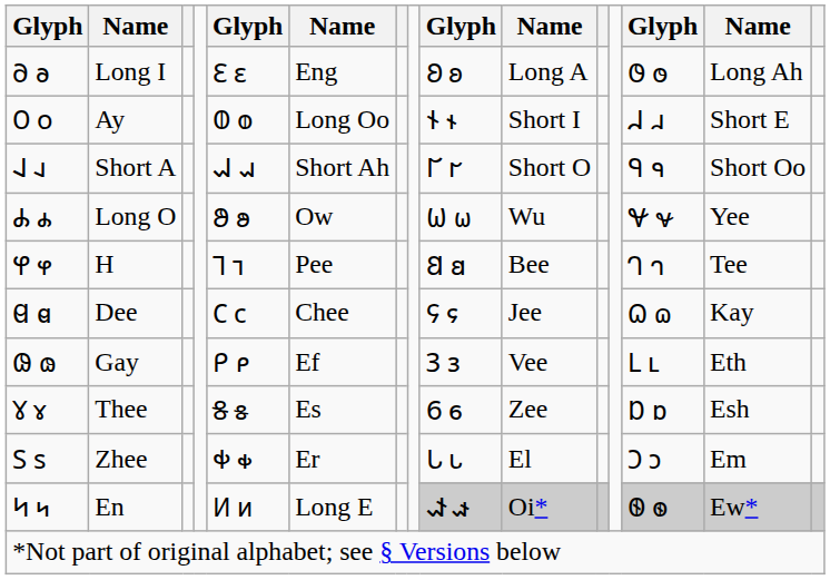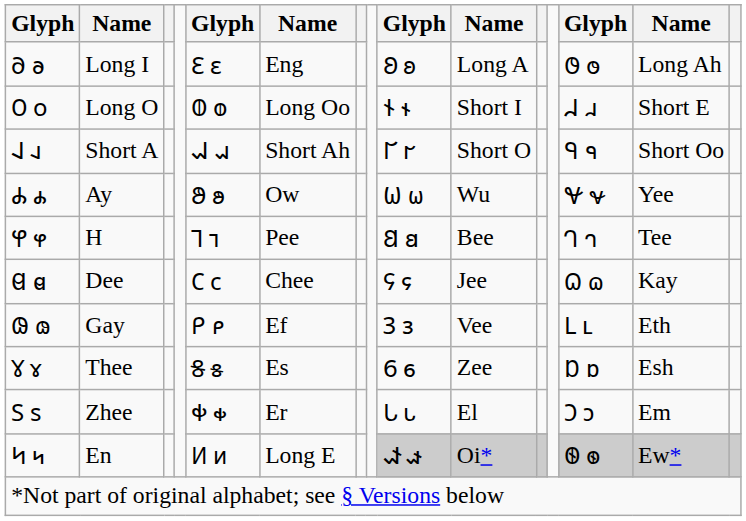𐐄 𐐬 | column 2: Ay -> Long O
𐐌 𐐴 | column 2: Long O -> Ay
